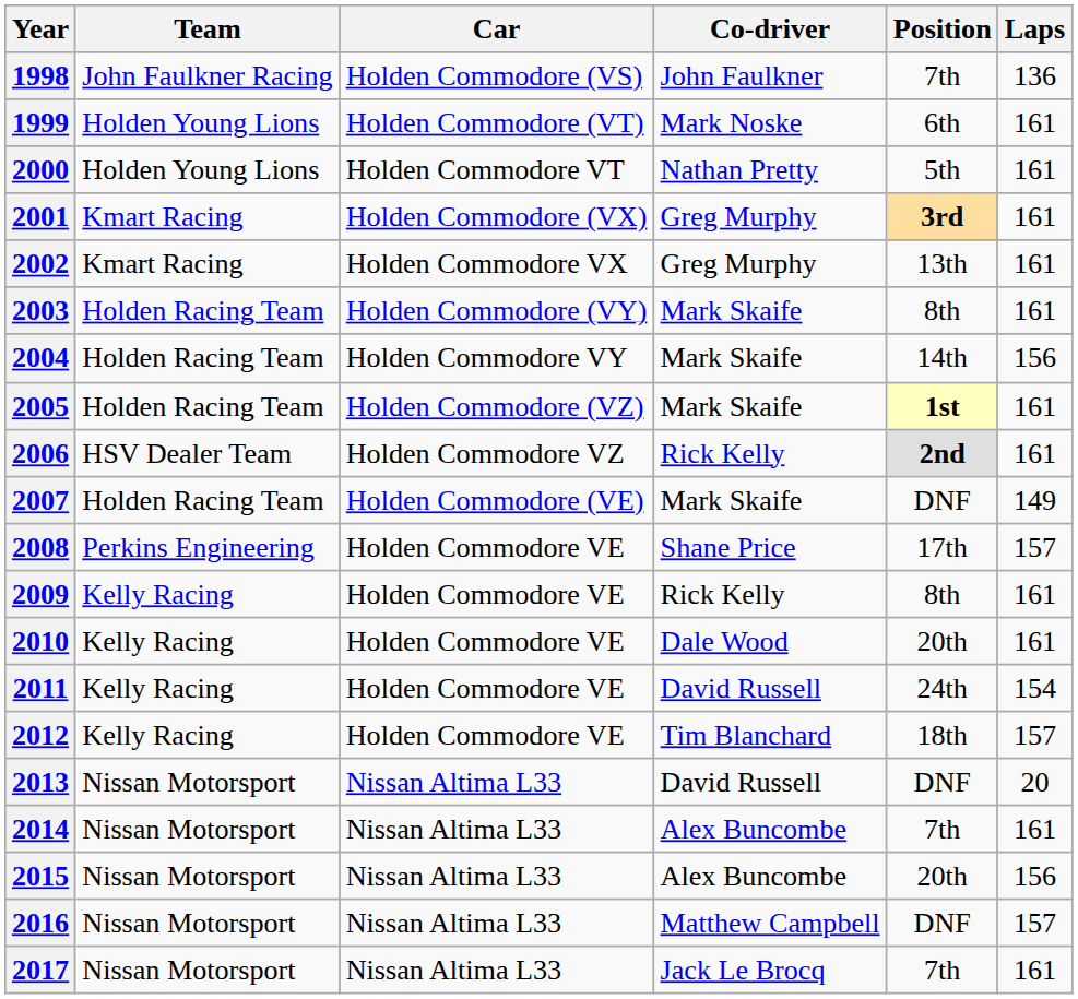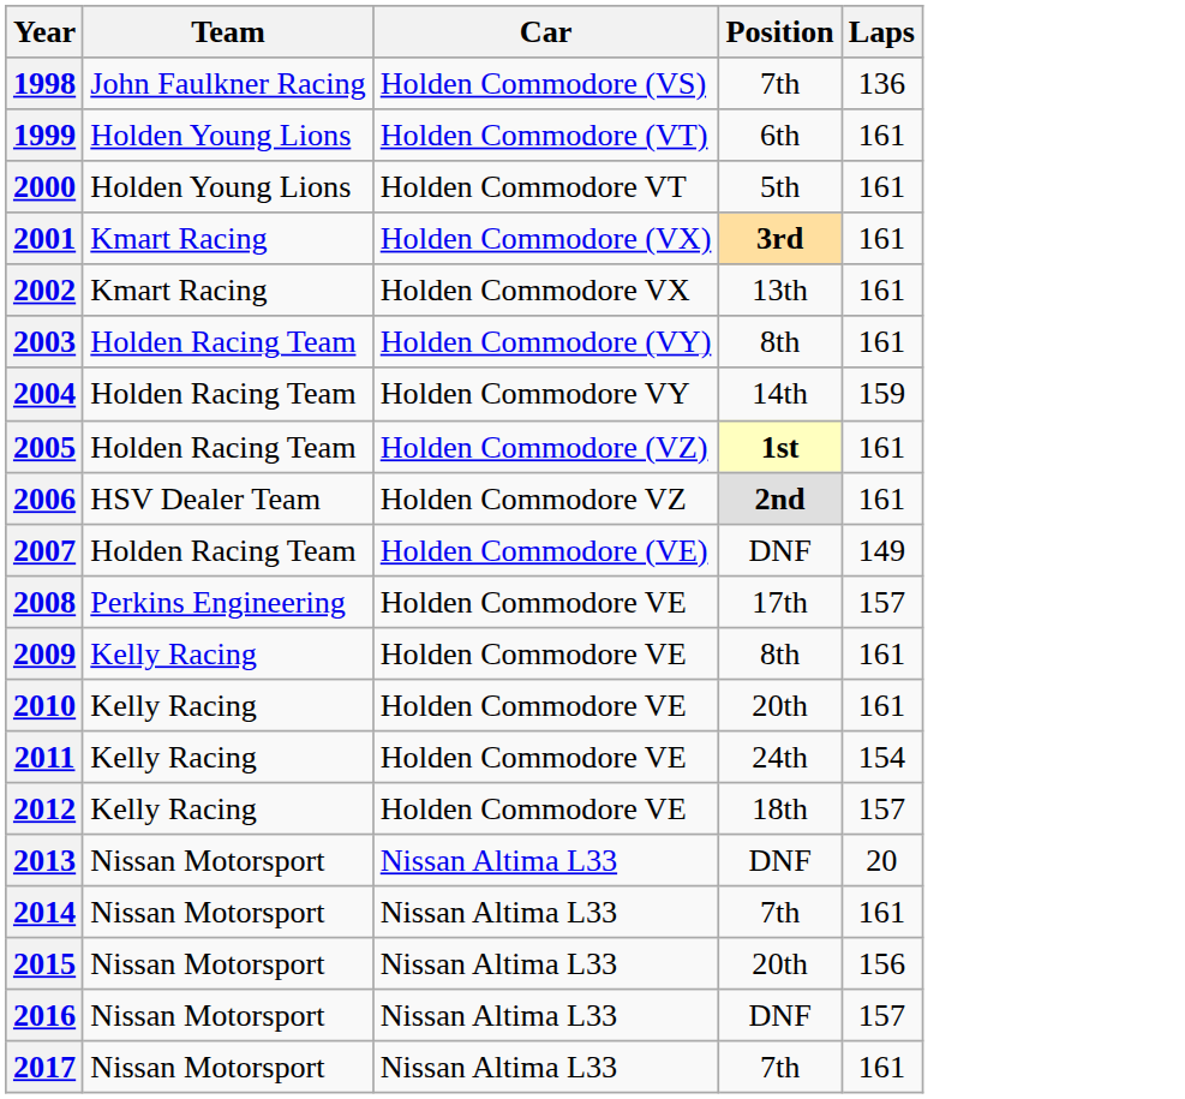- column: Co-driver | John Faulkner | Mark Noske | Nathan Pretty | Greg Murphy | Greg Murphy | Mark Skaife | Mark Skaife | Mark Skaife | Rick Kelly | Mark Skaife | Shane Price | Rick Kelly | Dale Wood | David Russell | Tim Blanchard | David Russell | Alex Buncombe | Alex Buncombe | Matthew Campbell | Jack Le Brocq
2004 | Laps: 156 -> 159
